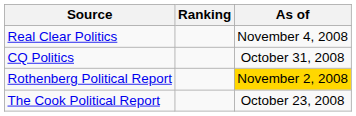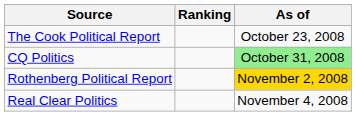rows swapped: The Cook Political Report <-> Real Clear Politics
CQ Politics | As of: no background -> lightgreen background
